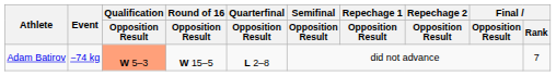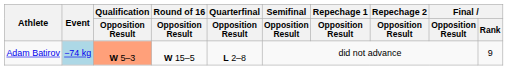Adam Batirov | Event: no background -> lightblue background
Adam Batirov | Final / Rank: 7 -> 9
